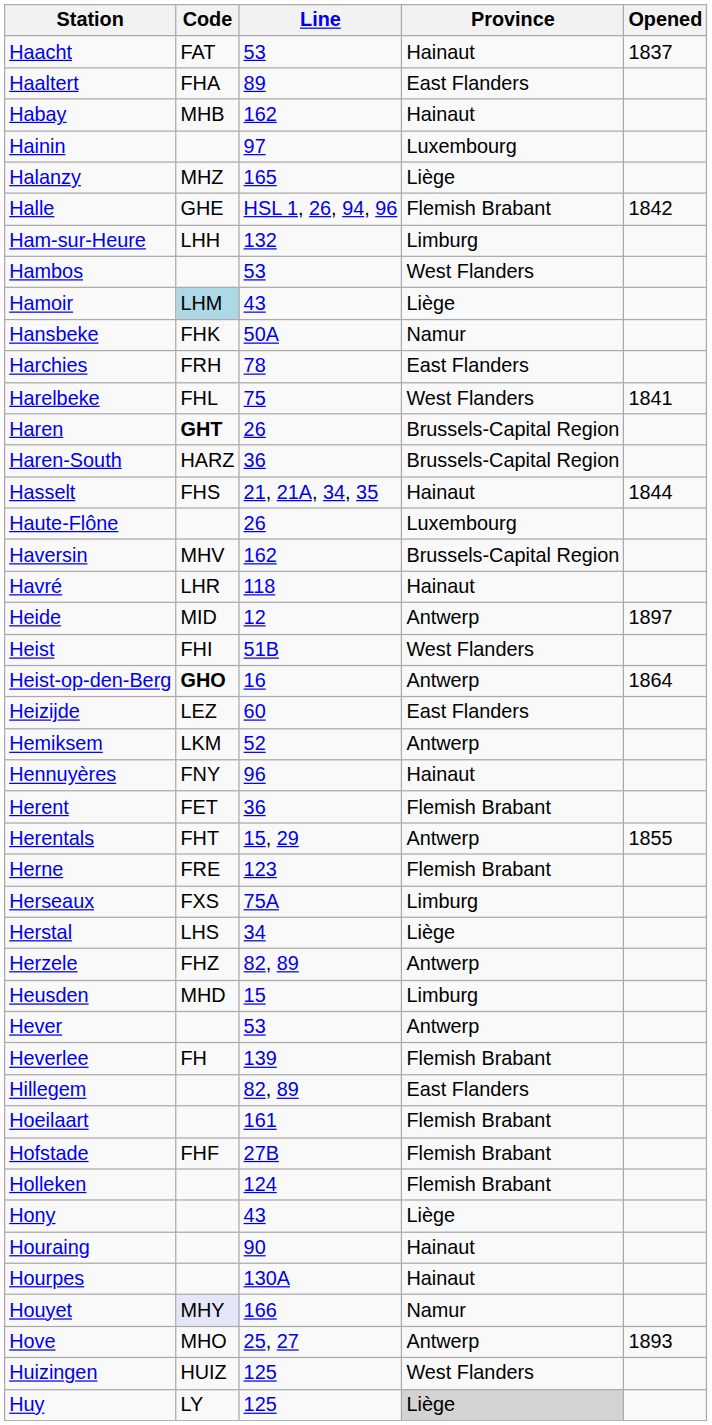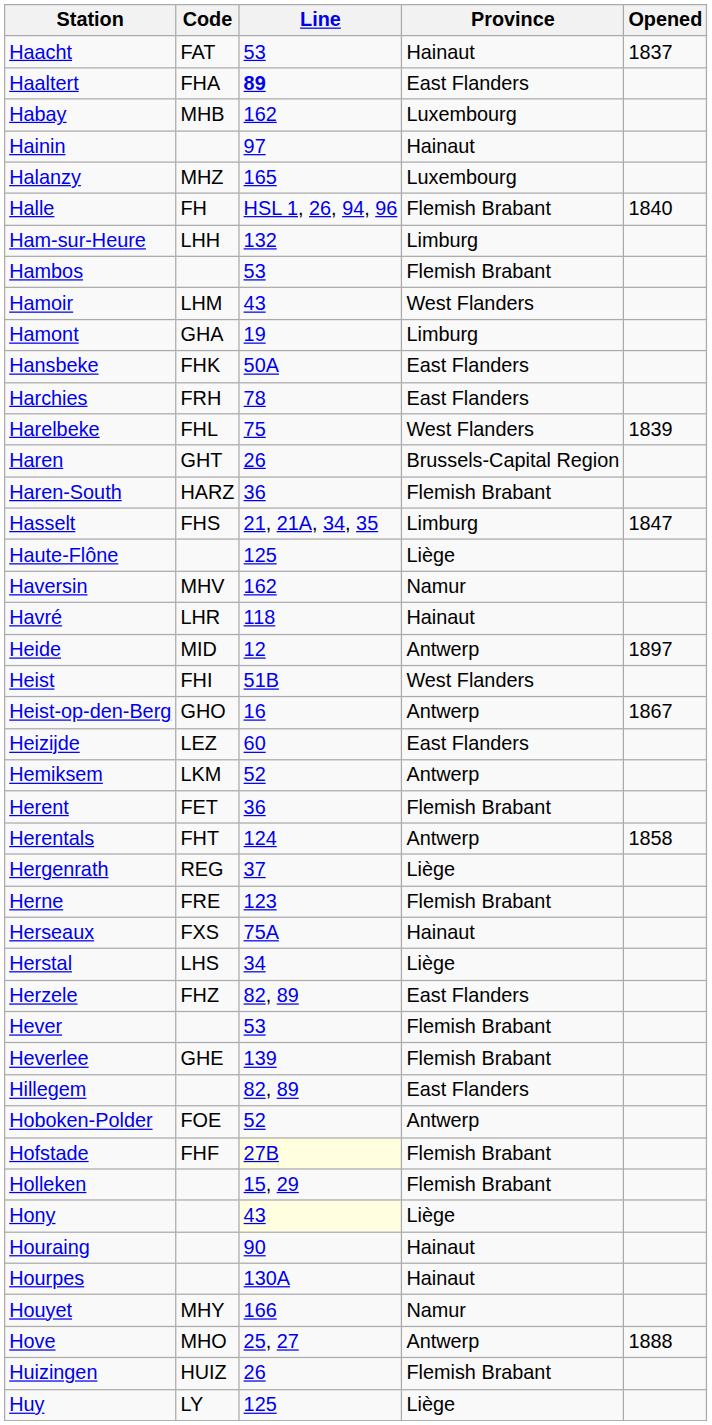Haaltert | Line: normal -> bold
Habay | Province: Hainaut -> Luxembourg
Hainin | Province: Luxembourg -> Hainaut
Halanzy | Province: Liège -> Luxembourg
Halle | Code: GHE -> FH
Halle | Opened: 1842 -> 1840
Hambos | Province: West Flanders -> Flemish Brabant
Hamoir | Code: lightblue background -> no background
Hamoir | Province: Liège -> West Flanders
+ row: Hamont | GHA | 19 | Limburg
Hansbeke | Province: Namur -> East Flanders
Harelbeke | Opened: 1841 -> 1839
Haren | Code: bold -> normal
Haren-South | Province: Brussels-Capital Region -> Flemish Brabant
Hasselt | Province: Hainaut -> Limburg
Hasselt | Opened: 1844 -> 1847
Haute-Flône | Line: 26 -> 125
Haute-Flône | Province: Luxembourg -> Liège
Haversin | Province: Brussels-Capital Region -> Namur
Heist-op-den-Berg | Code: bold -> normal
Heist-op-den-Berg | Opened: 1864 -> 1867
- row: Hennuyères | FNY | 96 | Hainaut
Herentals | Line: 15, 29 -> 124
Herentals | Opened: 1855 -> 1858
+ row: Hergenrath | REG | 37 | Liège
Herseaux | Province: Limburg -> Hainaut
Herzele | Province: Antwerp -> East Flanders
- row: Heusden | MHD | 15 | Limburg
Hever | Province: Antwerp -> Flemish Brabant
Heverlee | Code: FH -> GHE
+ row: Hoboken-Polder | FOE | 52 | Antwerp
- row: Hoeilaart | 161 | Flemish Brabant
Hofstade | Line: no background -> lightyellow background
Holleken | Line: 124 -> 15, 29
Hony | Line: no background -> lightyellow background
Houyet | Code: lavender background -> no background
Hove | Opened: 1893 -> 1888
Huizingen | Line: 125 -> 26
Huizingen | Province: West Flanders -> Flemish Brabant
Huy | Province: lightgrey background -> no background
